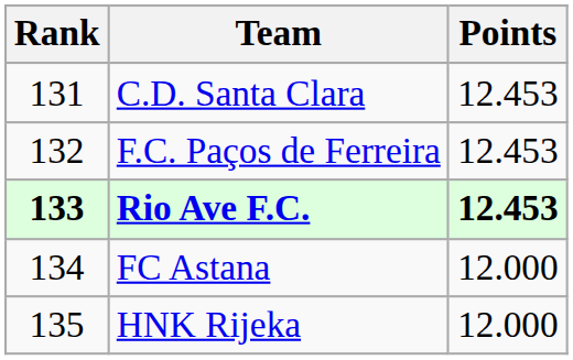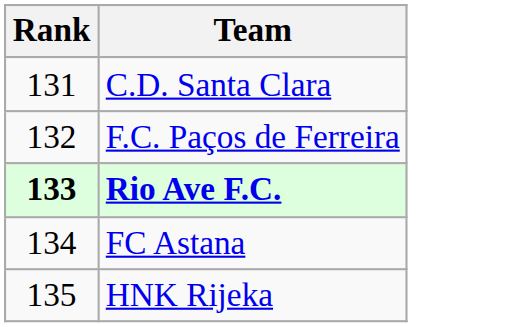- column: Points | 12.453 | 12.453 | 12.453 | 12.000 | 12.000
